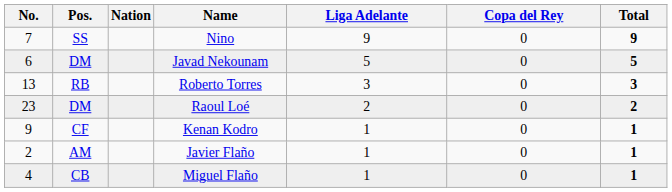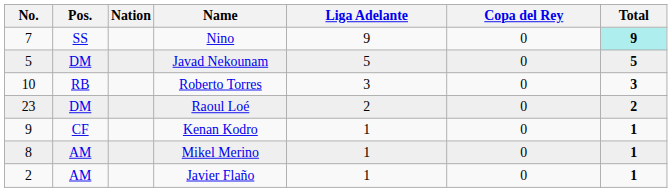Nino | Total: no background -> paleturquoise background
Javad Nekounam | No.: 6 -> 5
Roberto Torres | No.: 13 -> 10
+ row: 8 | AM | Mikel Merino | 1 | 0 | 1
- row: 4 | CB | Miguel Flaño | 1 | 0 | 1
